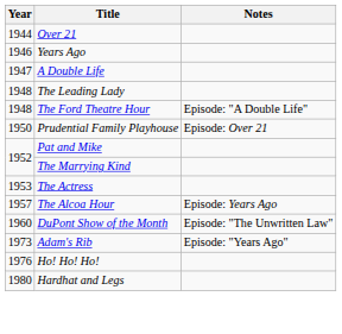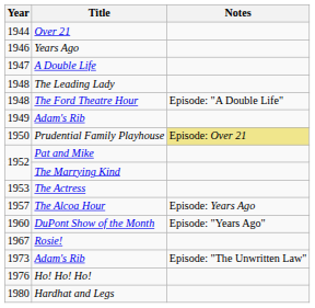+ row: 1949 | Adam's Rib
Prudential Family Playhouse | Notes: no background -> khaki background
DuPont Show of the Month | Notes: Episode: "The Unwritten Law" -> Episode: "Years Ago"
+ row: 1967 | Rosie!
1973 / Adam's Rib | Notes: Episode: "Years Ago" -> Episode: "The Unwritten Law"
